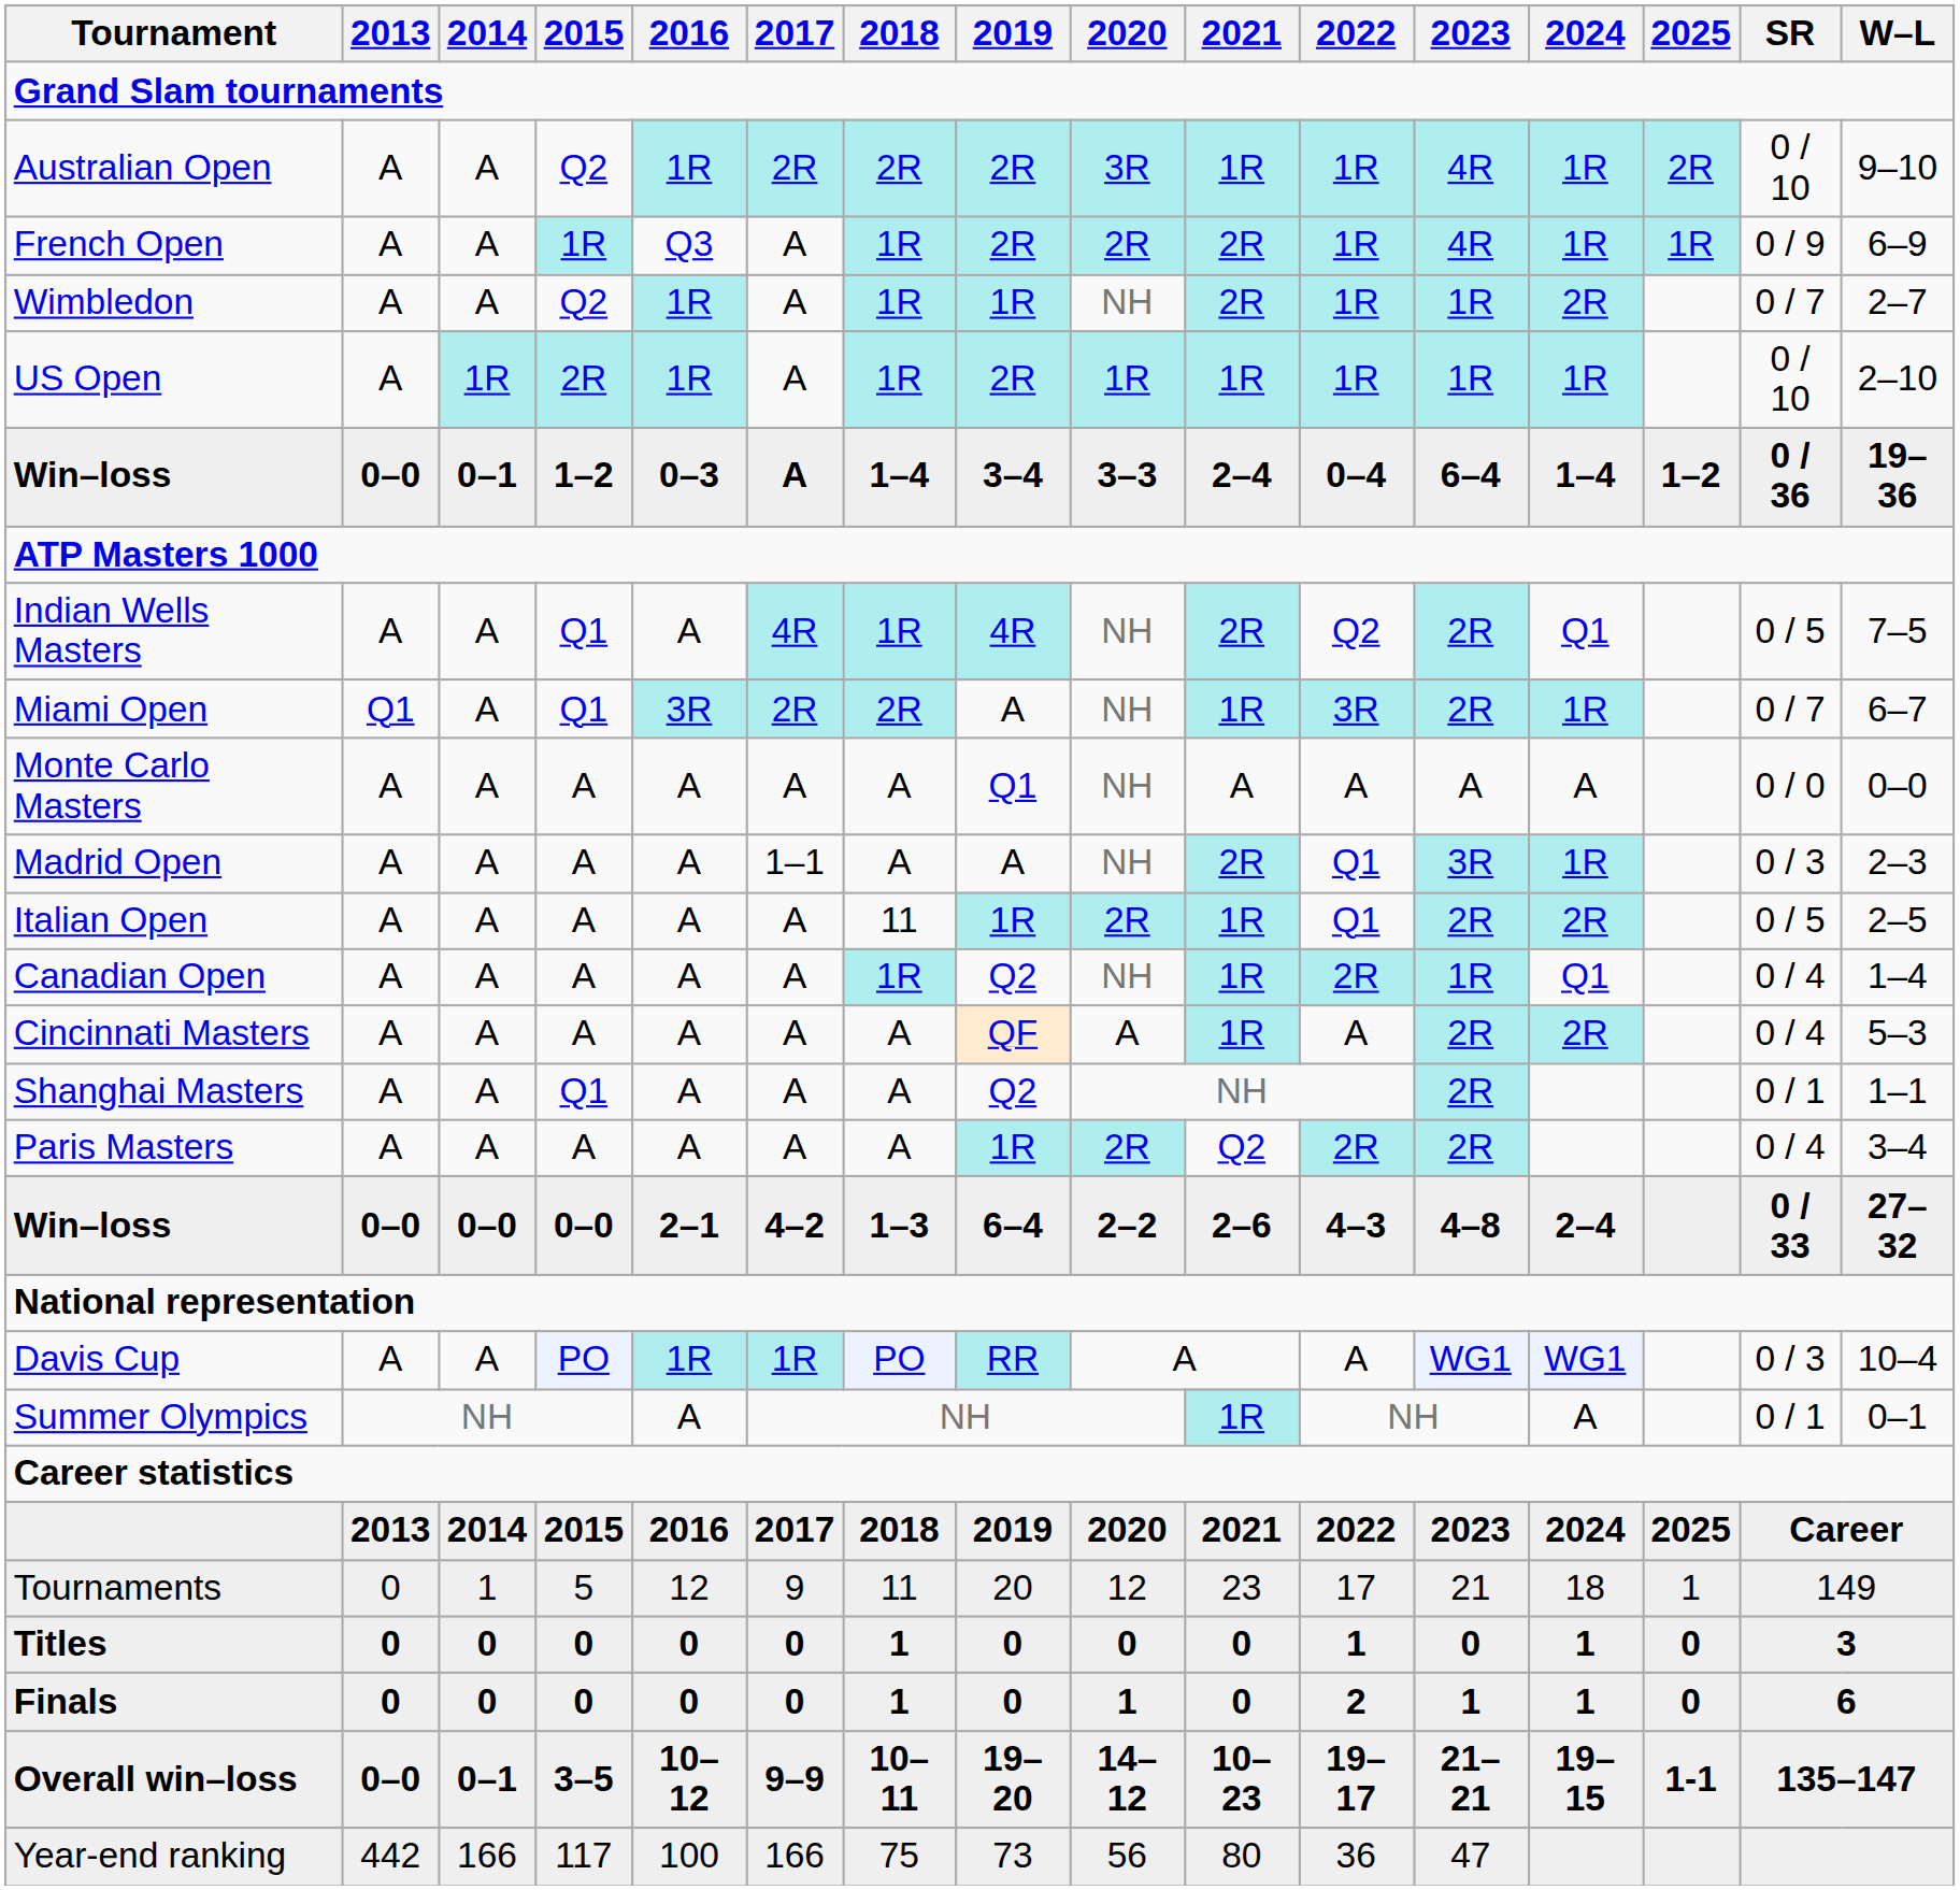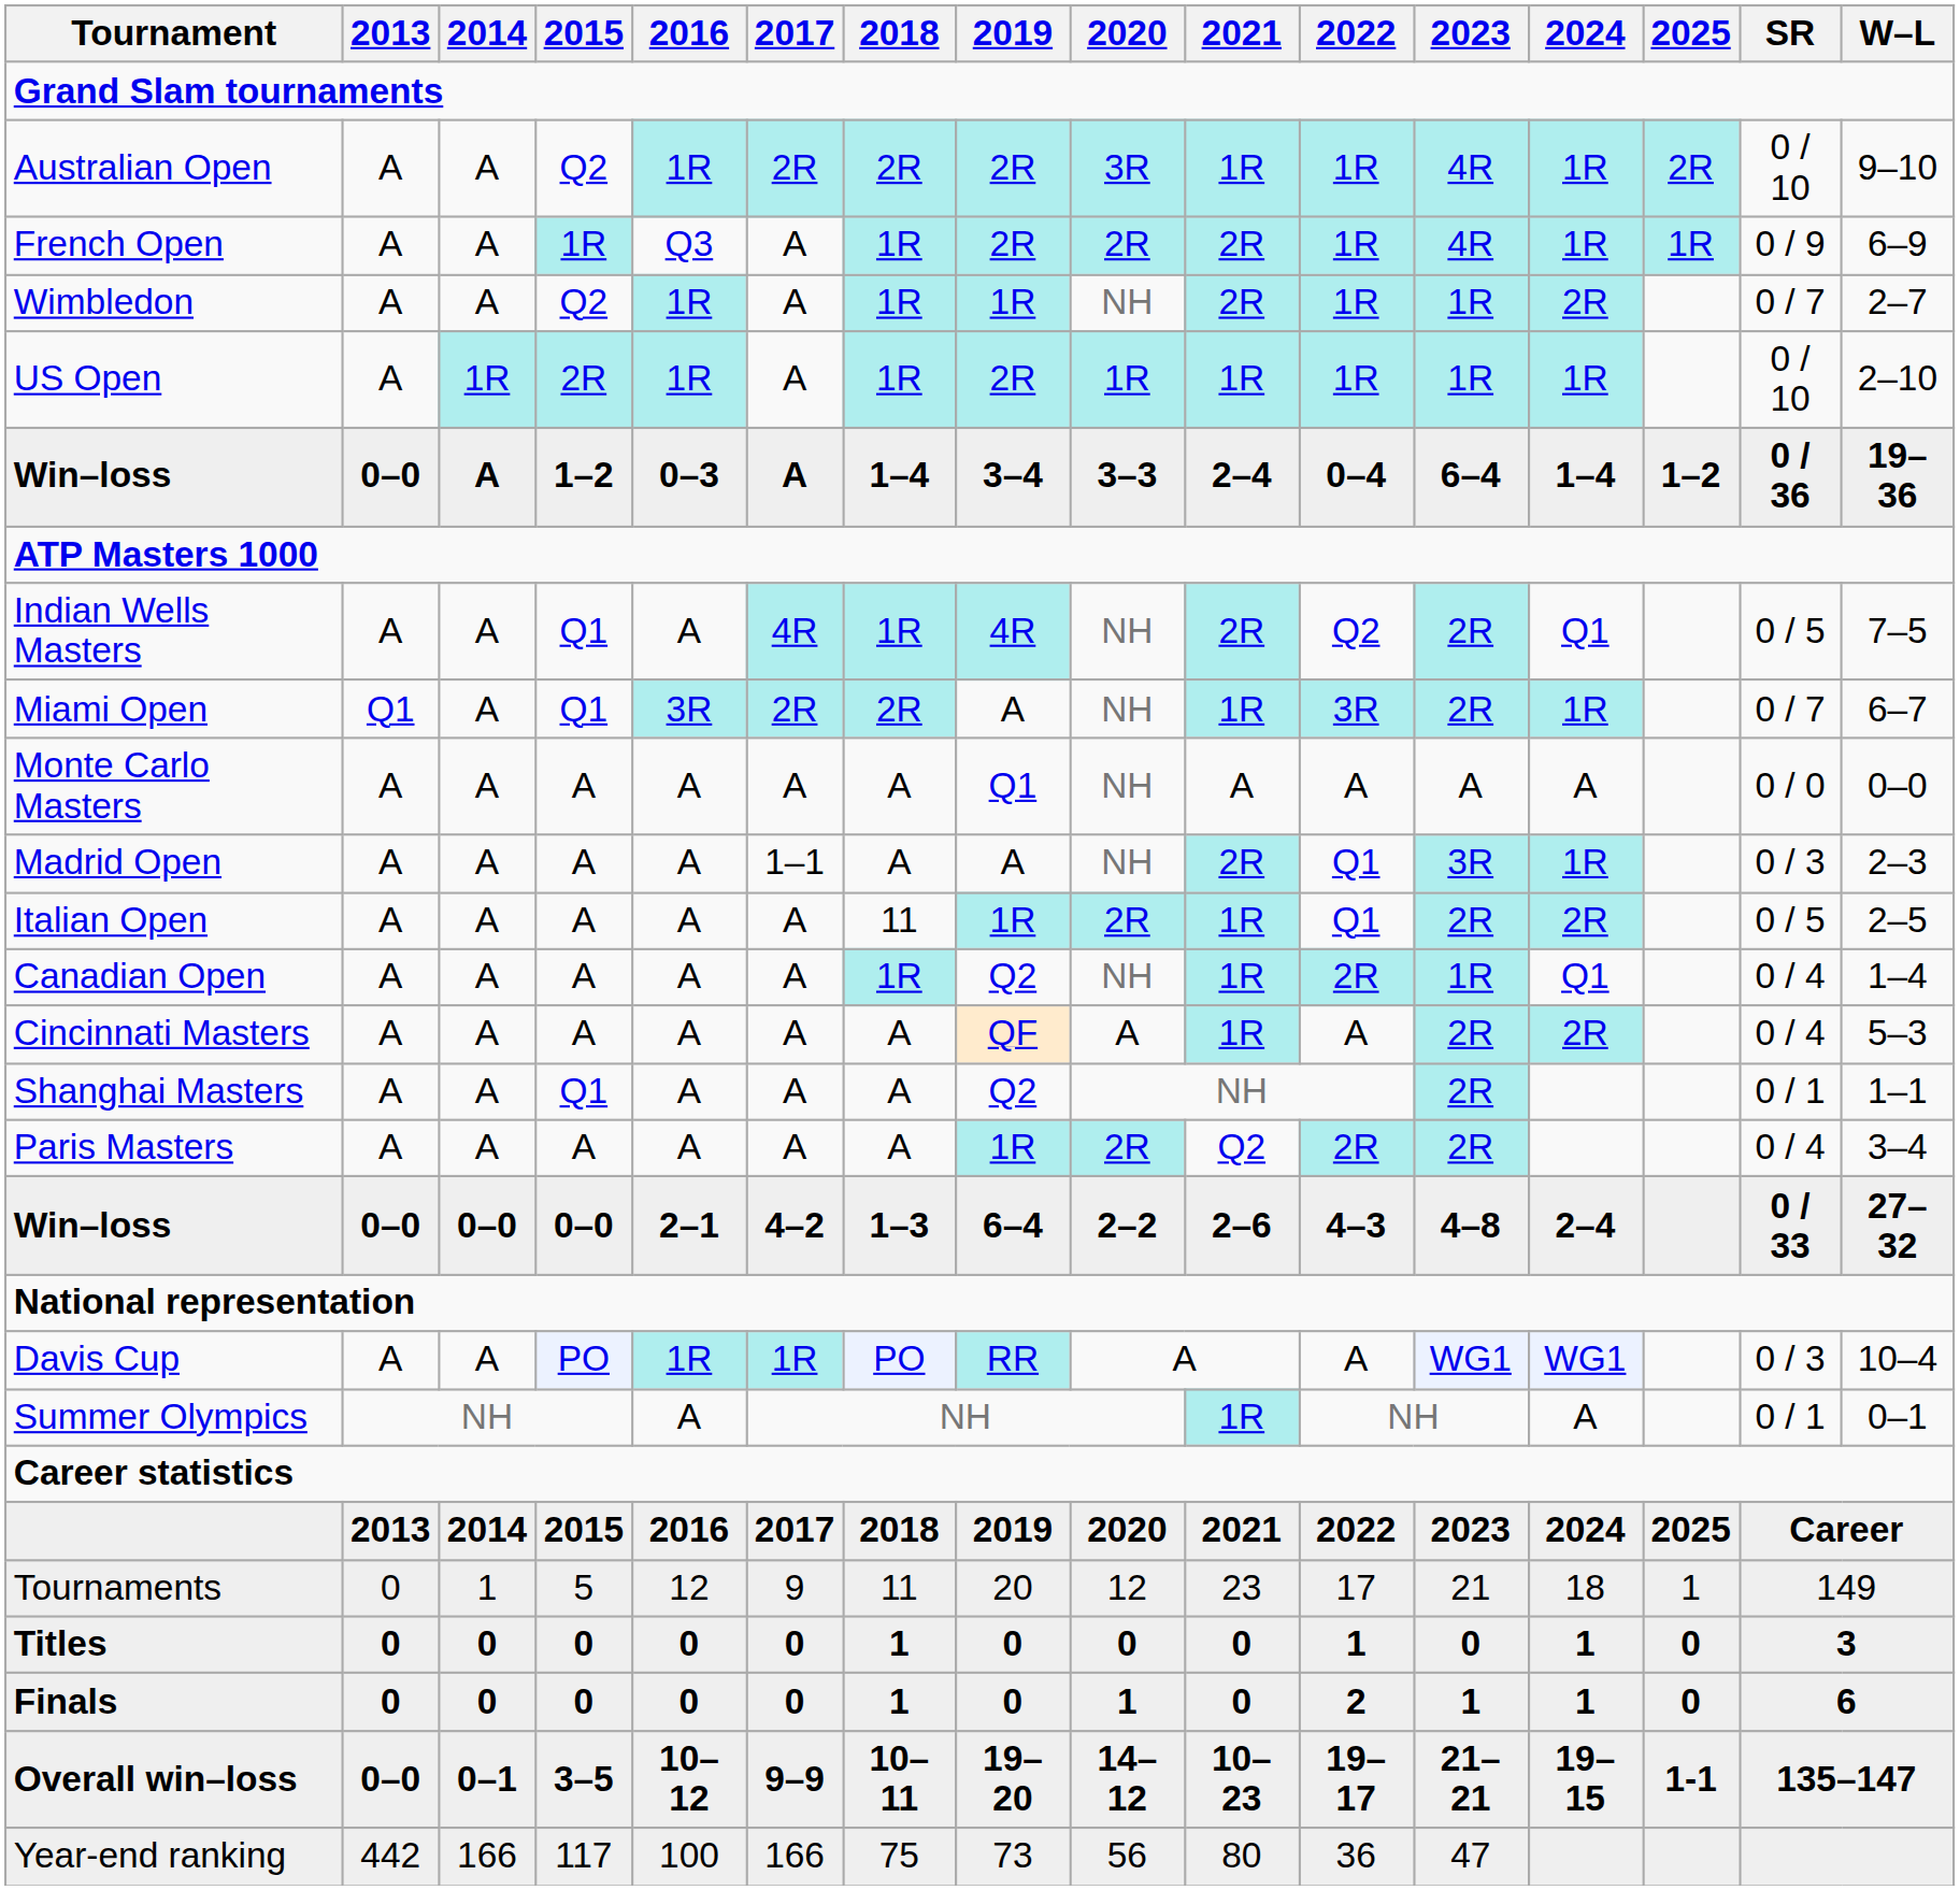Win–loss / 1–2 | 2014: 0–1 -> A
